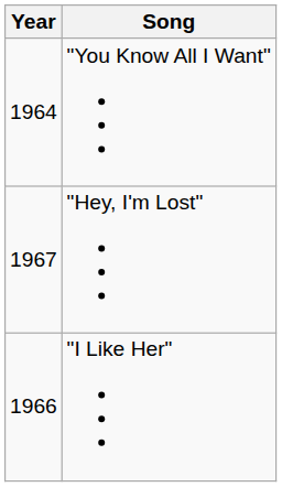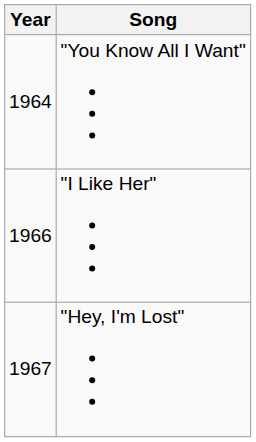rows swapped: "I Like Her" <-> "Hey, I'm Lost"
